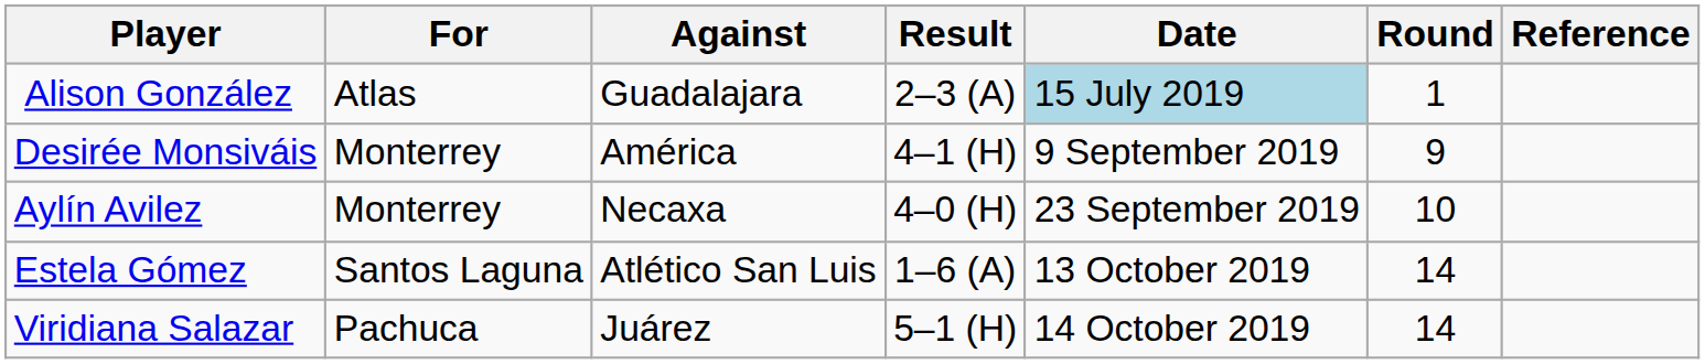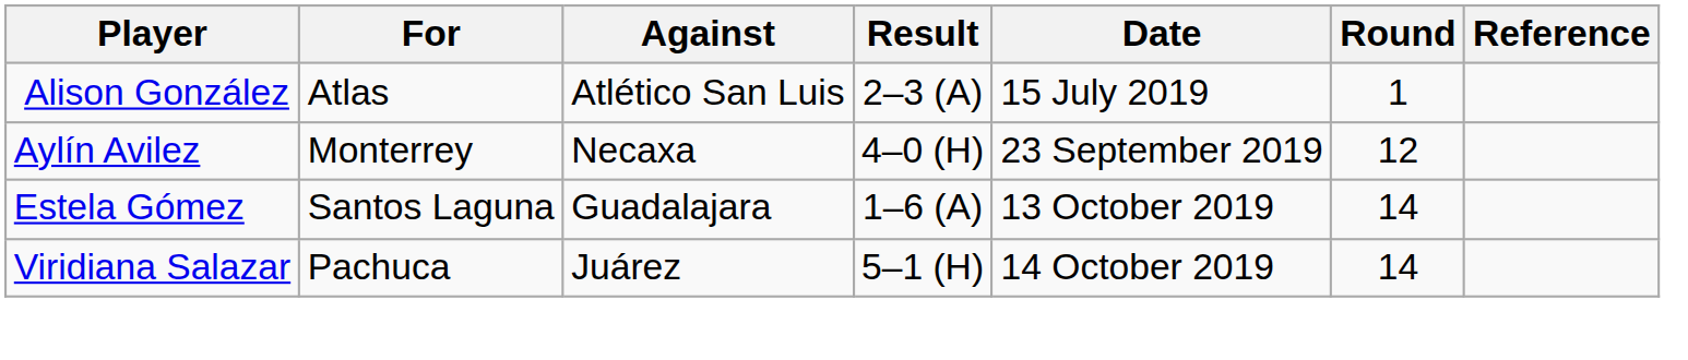Alison González | Against: Guadalajara -> Atlético San Luis
Alison González | Date: lightblue background -> no background
- row: Desirée Monsiváis | Monterrey | América | 4–1 (H) | 9 September 2019 | 9
Aylín Avilez | Round: 10 -> 12
Estela Gómez | Against: Atlético San Luis -> Guadalajara
